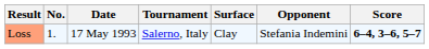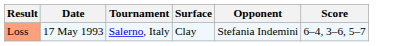- column: No. | 1.
Loss | Score: bold -> normal
